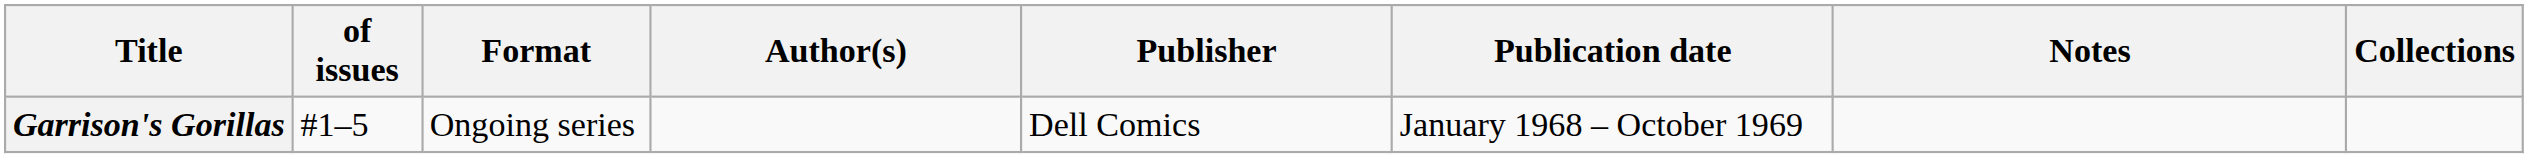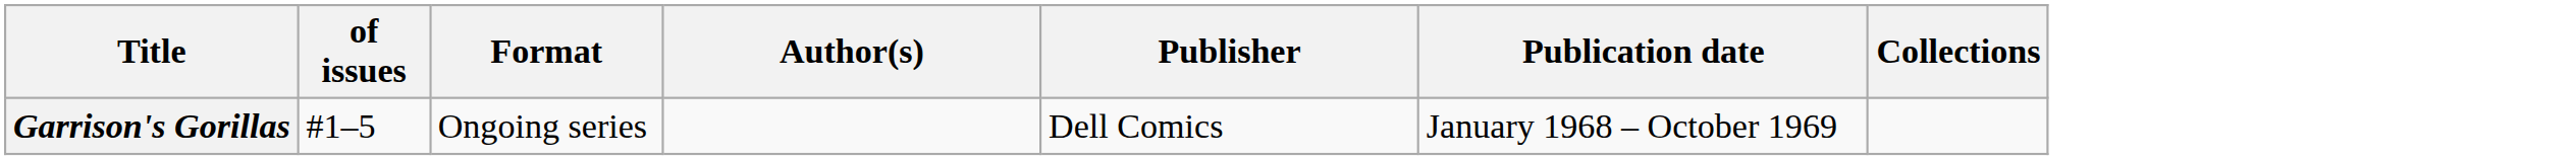- column: Notes
